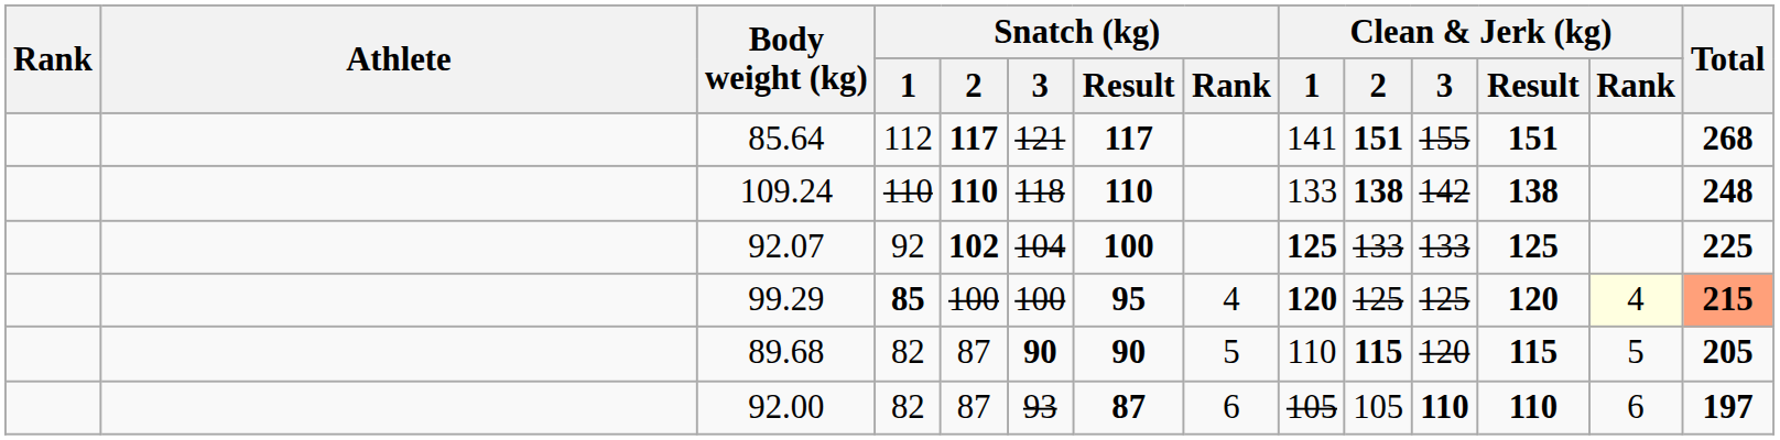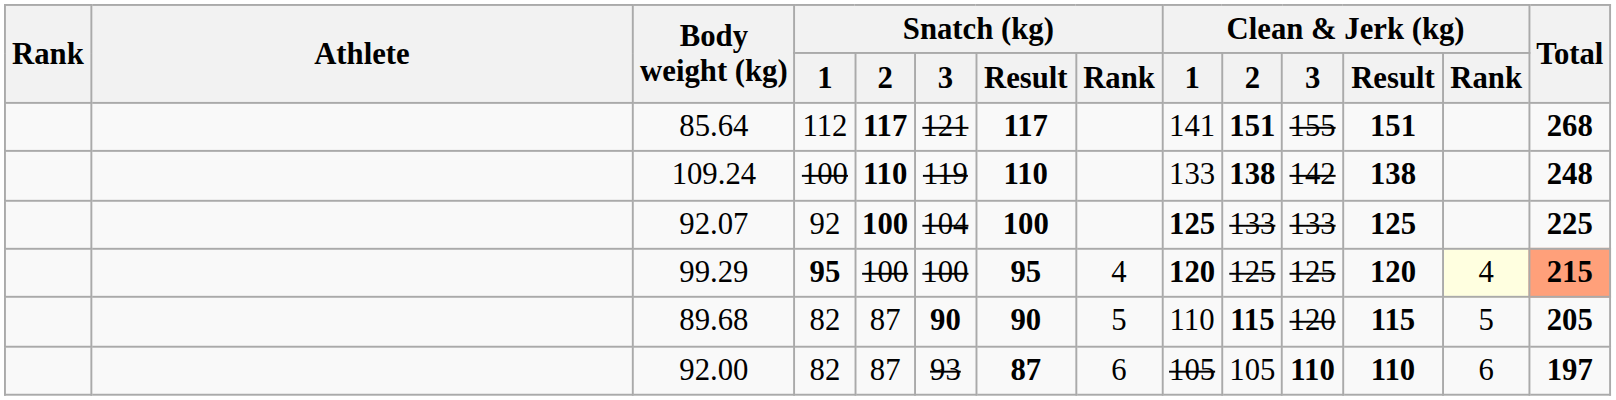109.24 | Snatch (kg) / 1: 110 -> 100
109.24 | Snatch (kg) / 3: 118 -> 119
92.07 | Snatch (kg) / 2: 102 -> 100
99.29 | Snatch (kg) / 1: 85 -> 95
